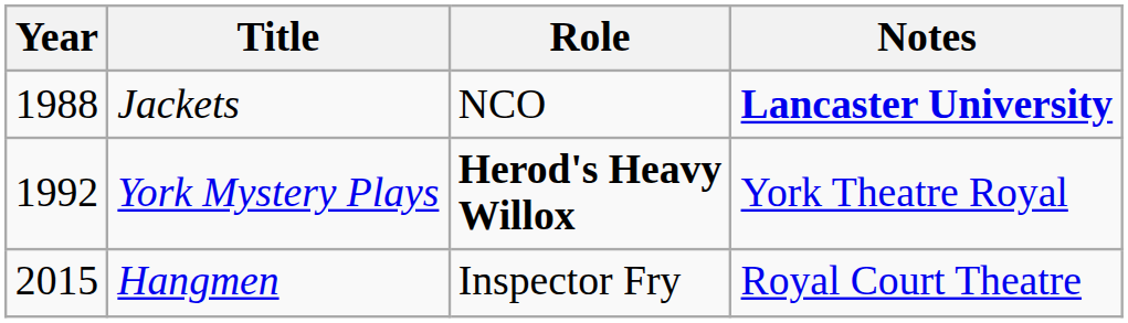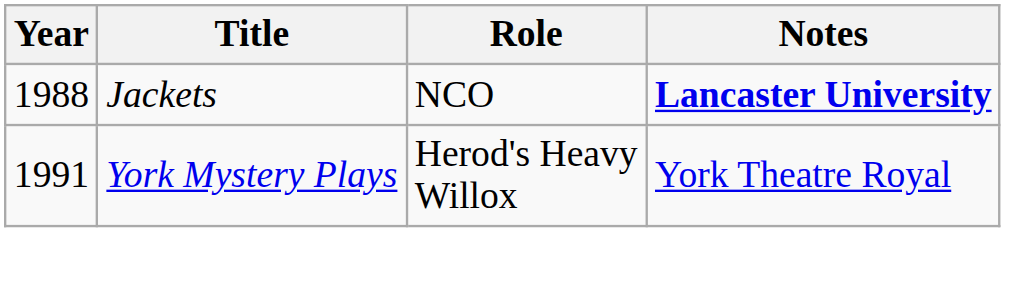York Mystery Plays | Year: 1992 -> 1991
York Mystery Plays | Role: bold -> normal
- row: 2015 | Hangmen | Inspector Fry | Royal Court Theatre
